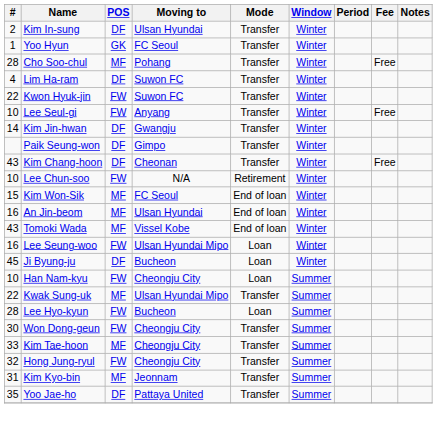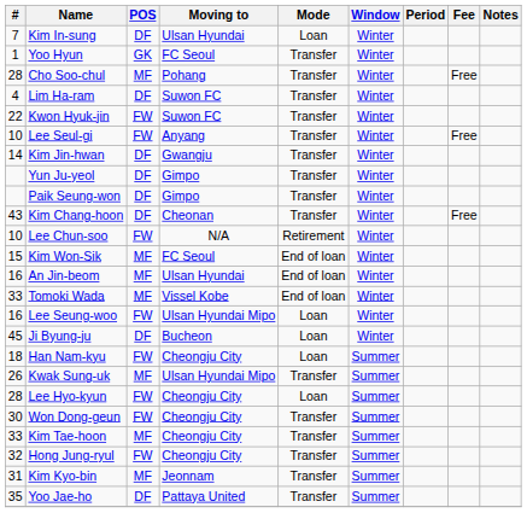Kim In-sung | #: 2 -> 7
Kim In-sung | Mode: Transfer -> Loan
+ row: Yun Ju-yeol | DF | Gimpo | Transfer | Winter
Tomoki Wada | #: 43 -> 33
Han Nam-kyu | #: 10 -> 18
Kwak Sung-uk | #: 22 -> 26
Lee Hyo-kyun | Moving to: Bucheon -> Cheongju City
